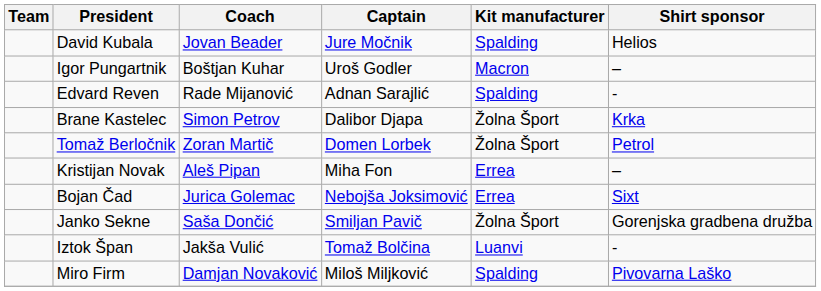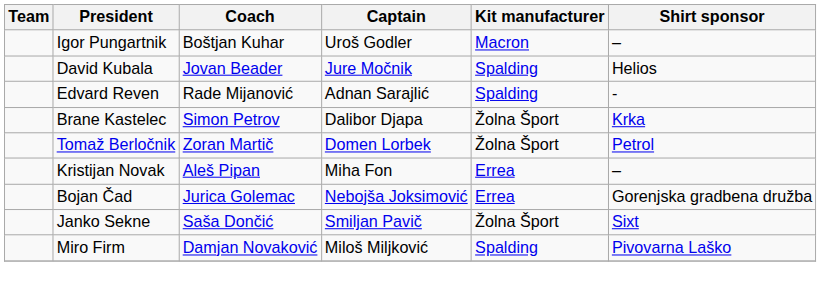rows swapped: David Kubala <-> Igor Pungartnik
Bojan Čad | Shirt sponsor: Sixt -> Gorenjska gradbena družba
Janko Sekne | Shirt sponsor: Gorenjska gradbena družba -> Sixt
- row: Iztok Špan | Jakša Vulić | Tomaž Bolčina | Luanvi | -
